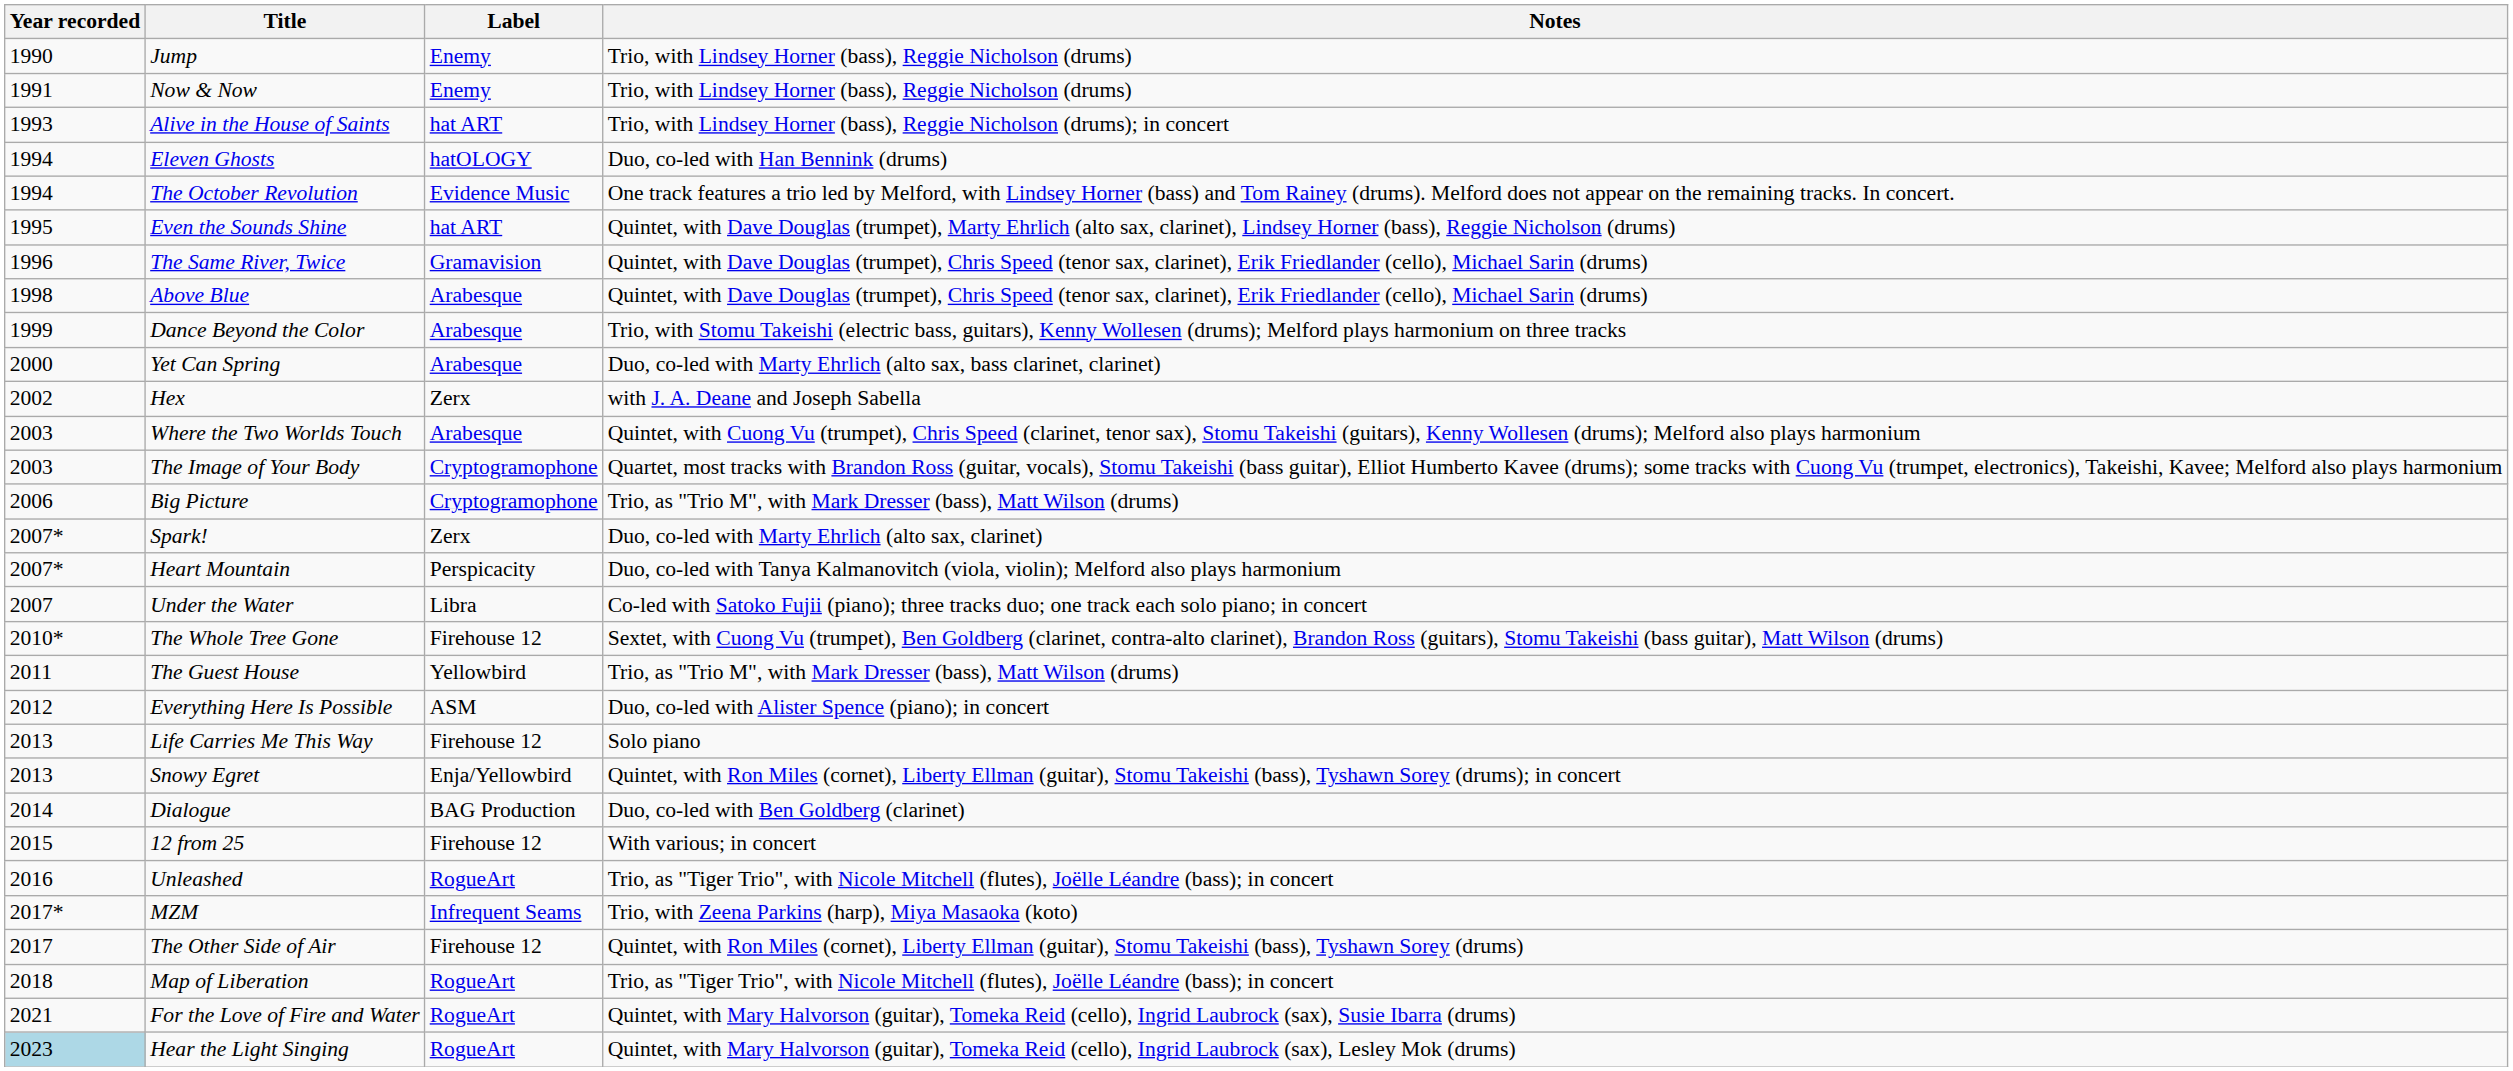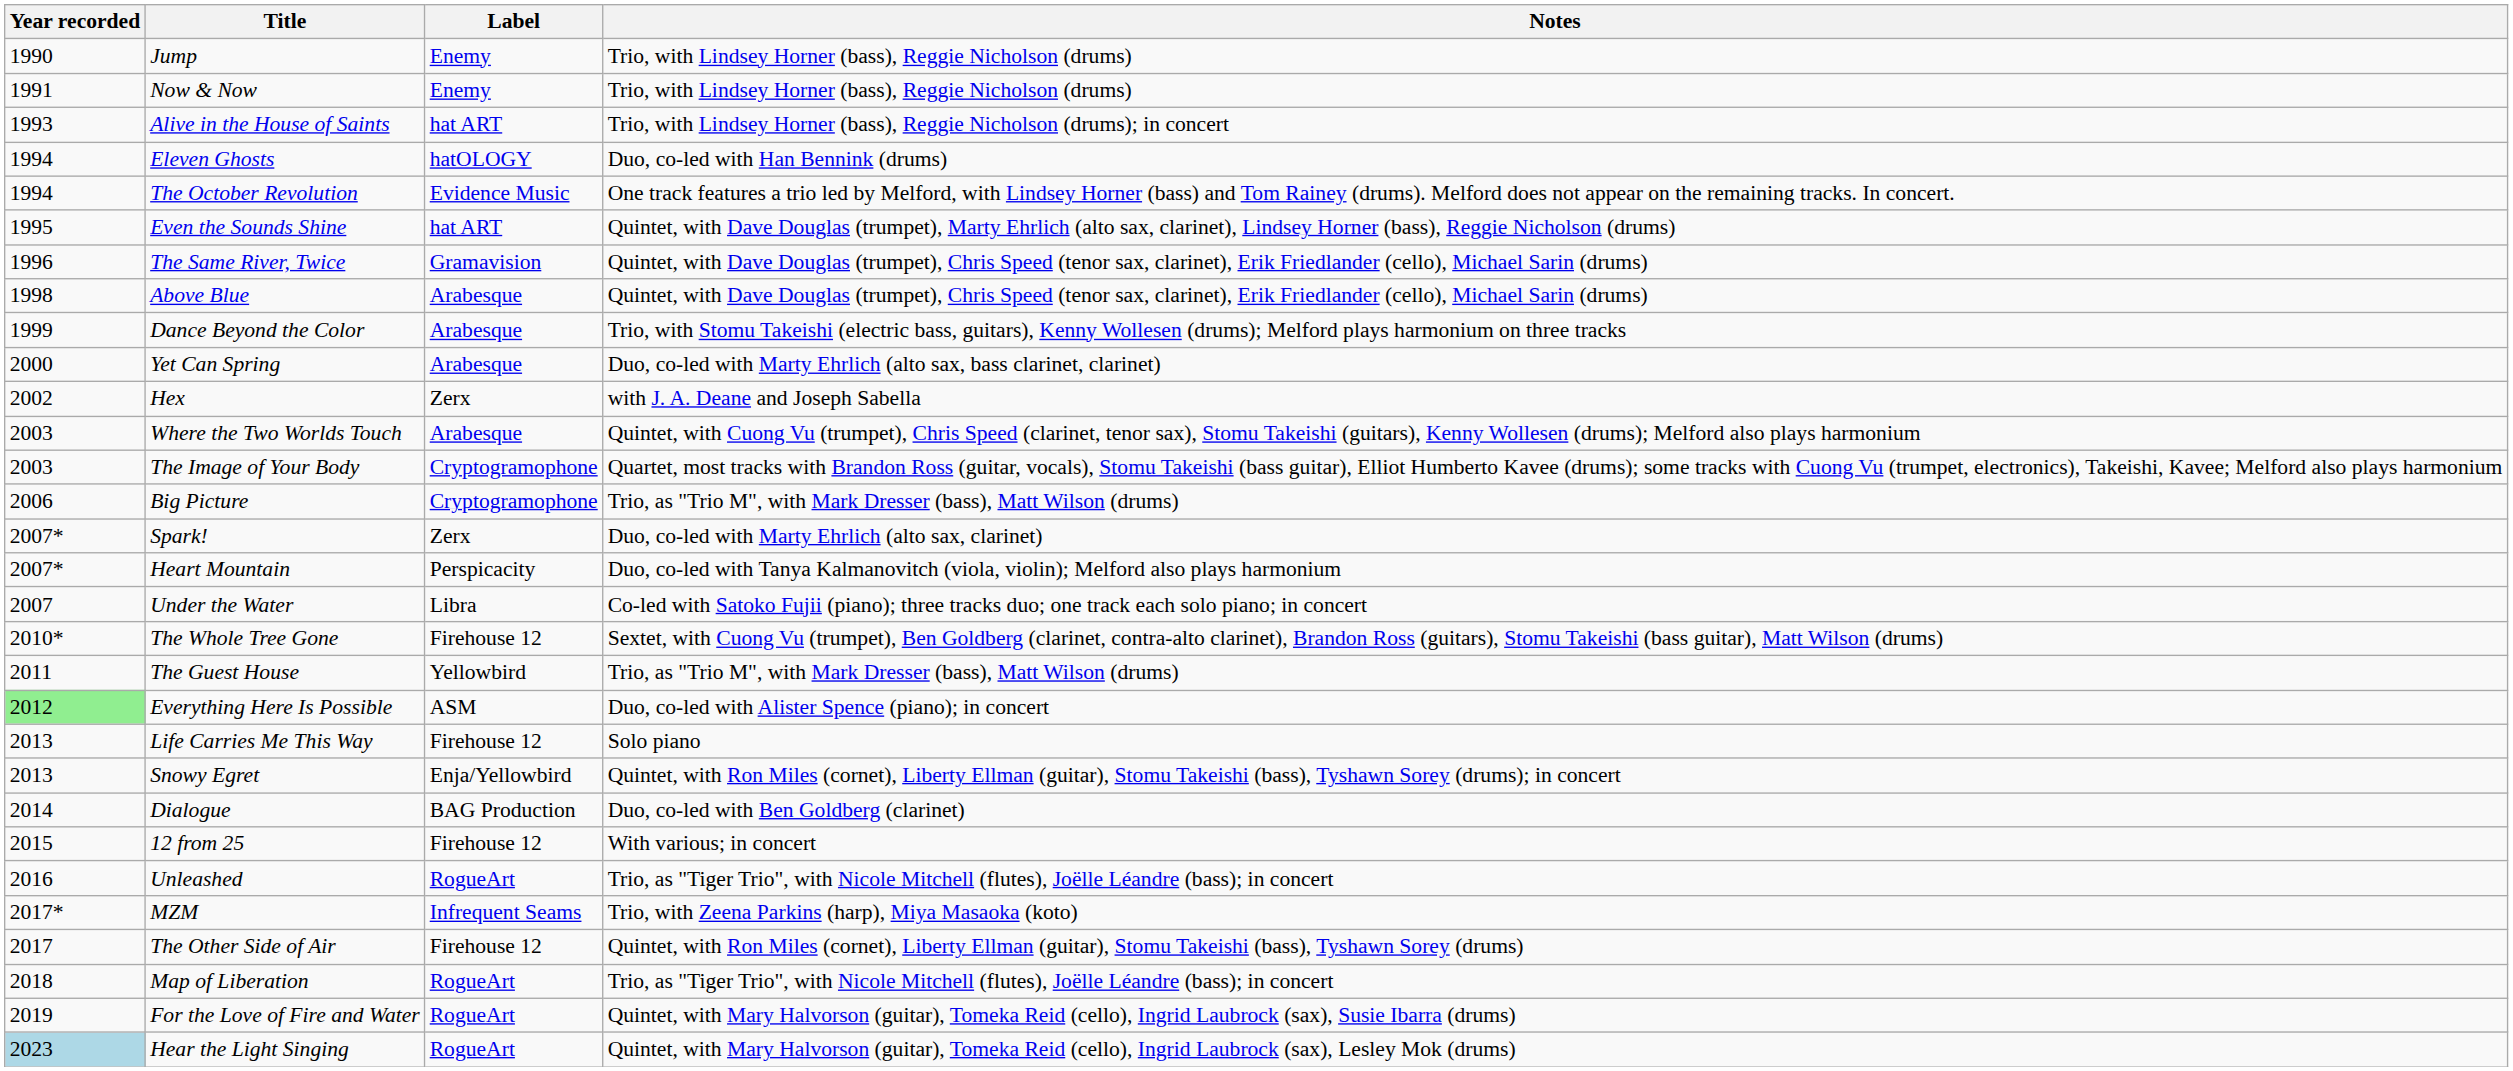Everything Here Is Possible | Year recorded: no background -> lightgreen background
For the Love of Fire and Water | Year recorded: 2021 -> 2019
